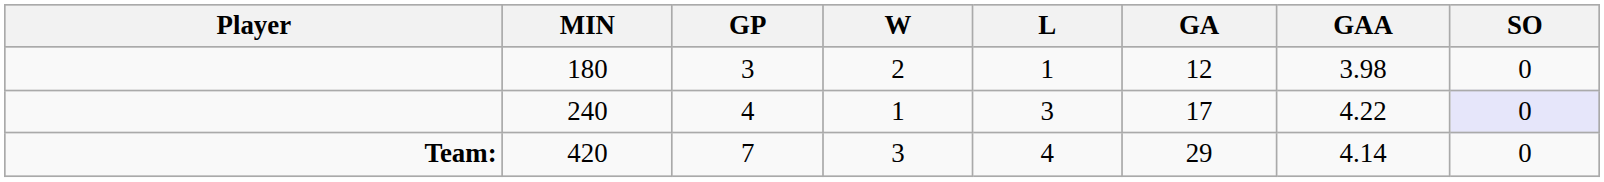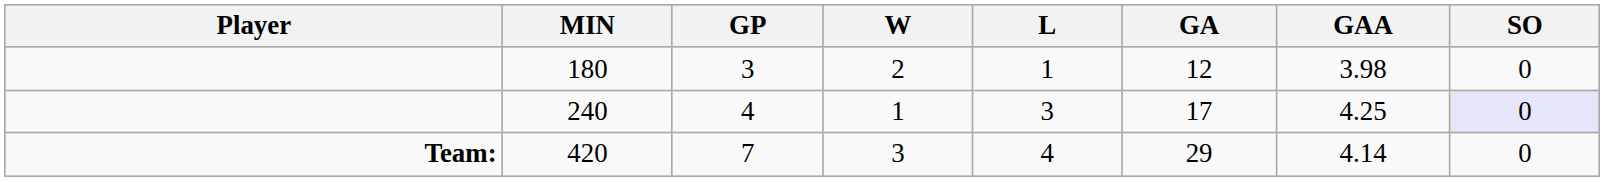240 | GAA: 4.22 -> 4.25
